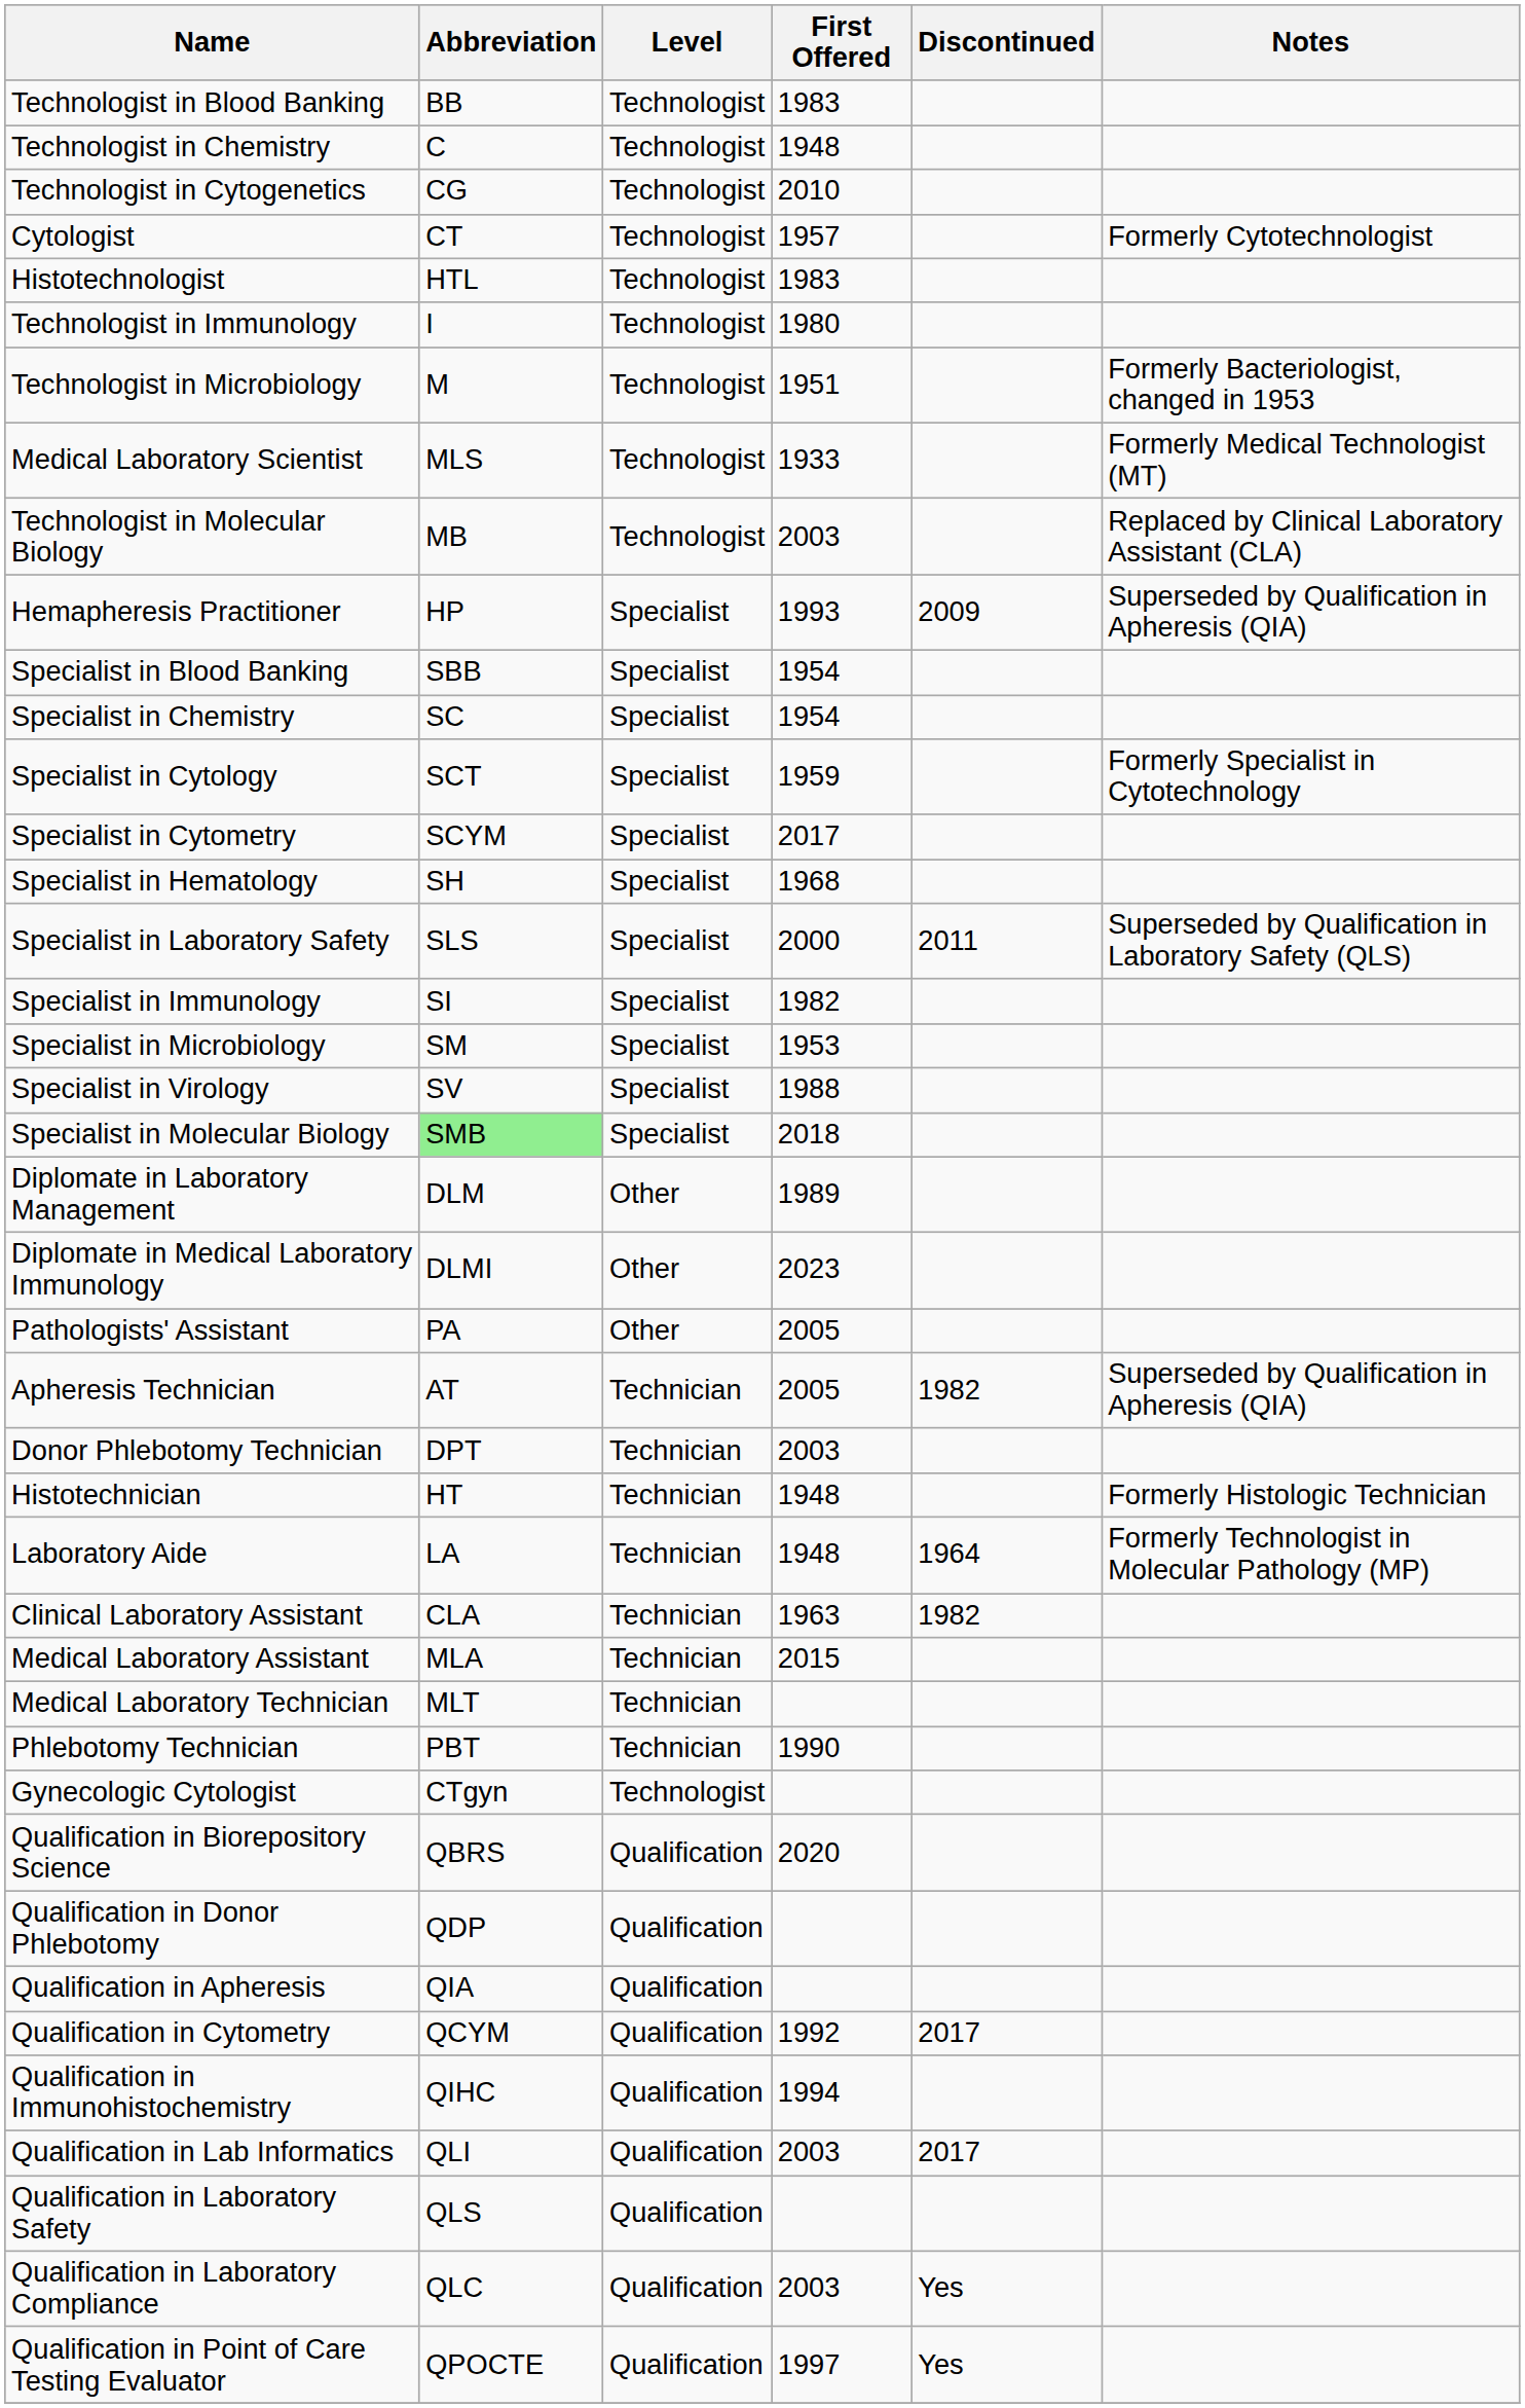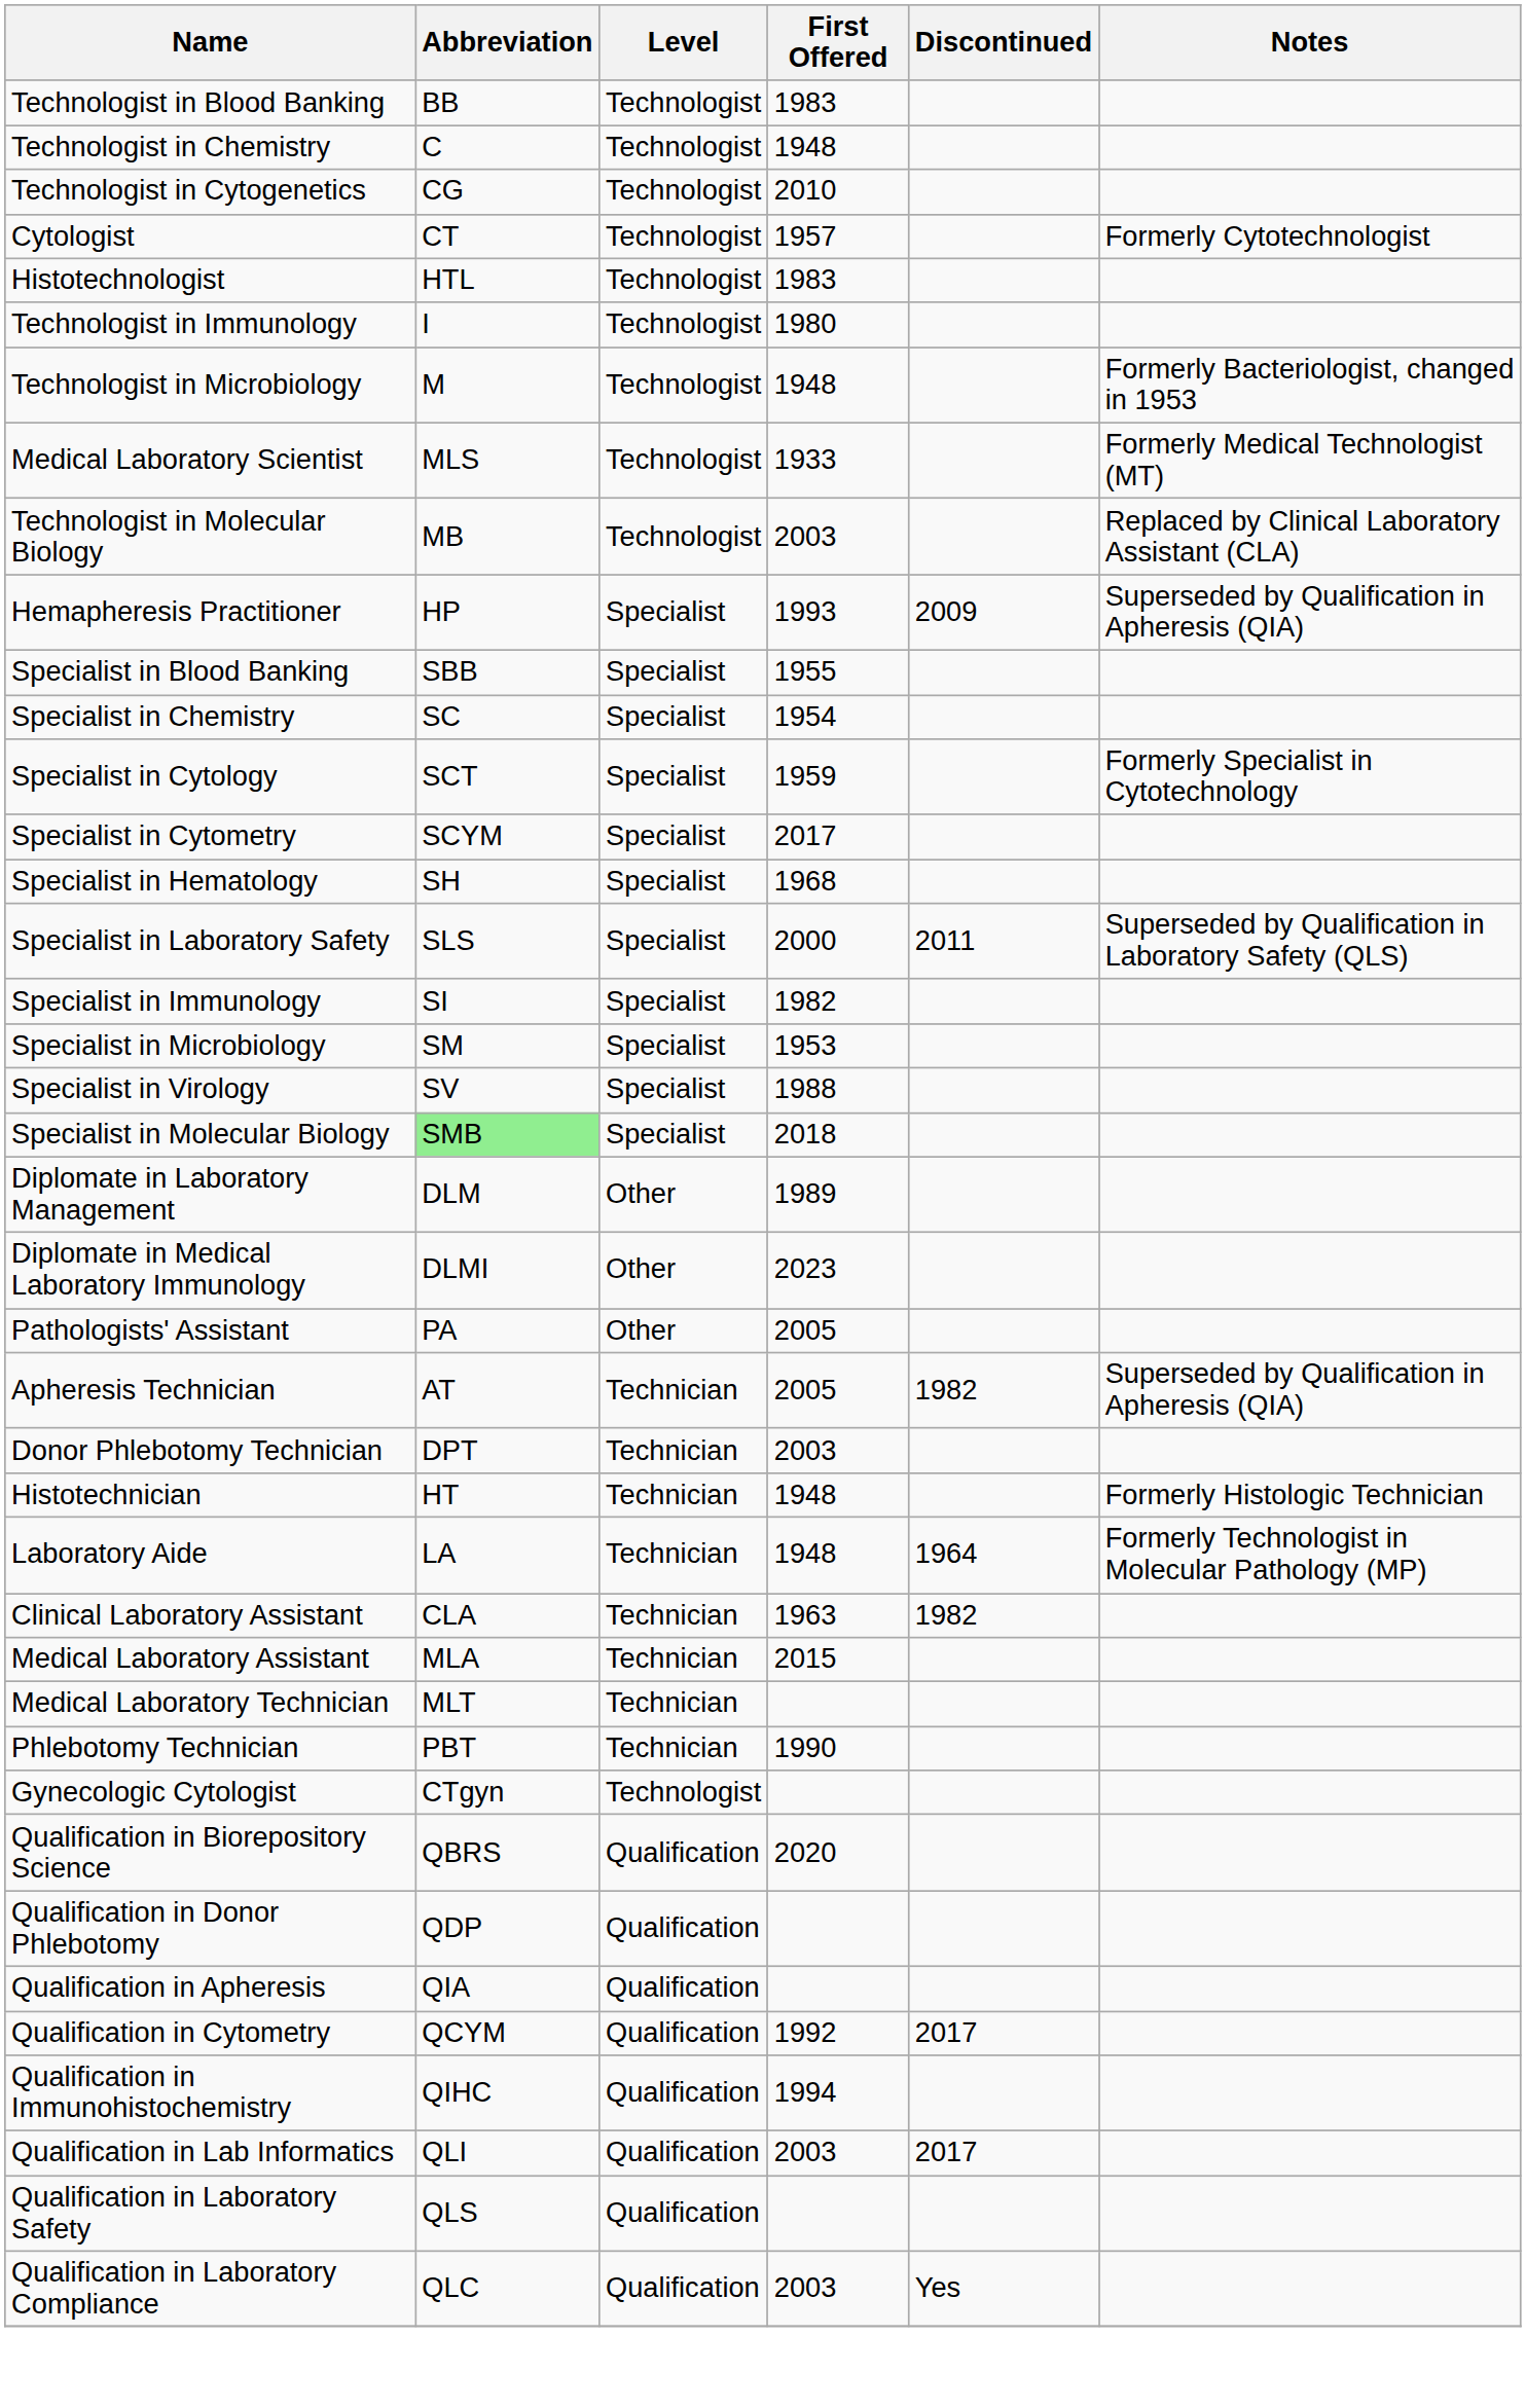Technologist in Microbiology | First Offered: 1951 -> 1948
Specialist in Blood Banking | First Offered: 1954 -> 1955
- row: Qualification in Point of Care Testing Evaluator | QPOCTE | Qualification | 1997 | Yes
